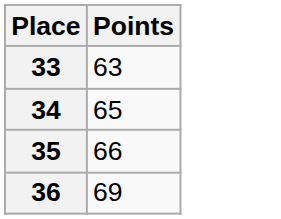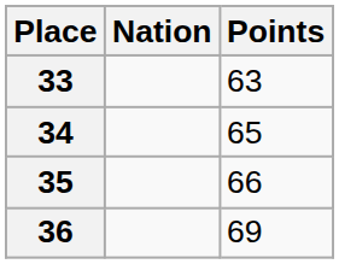+ column: Nation
